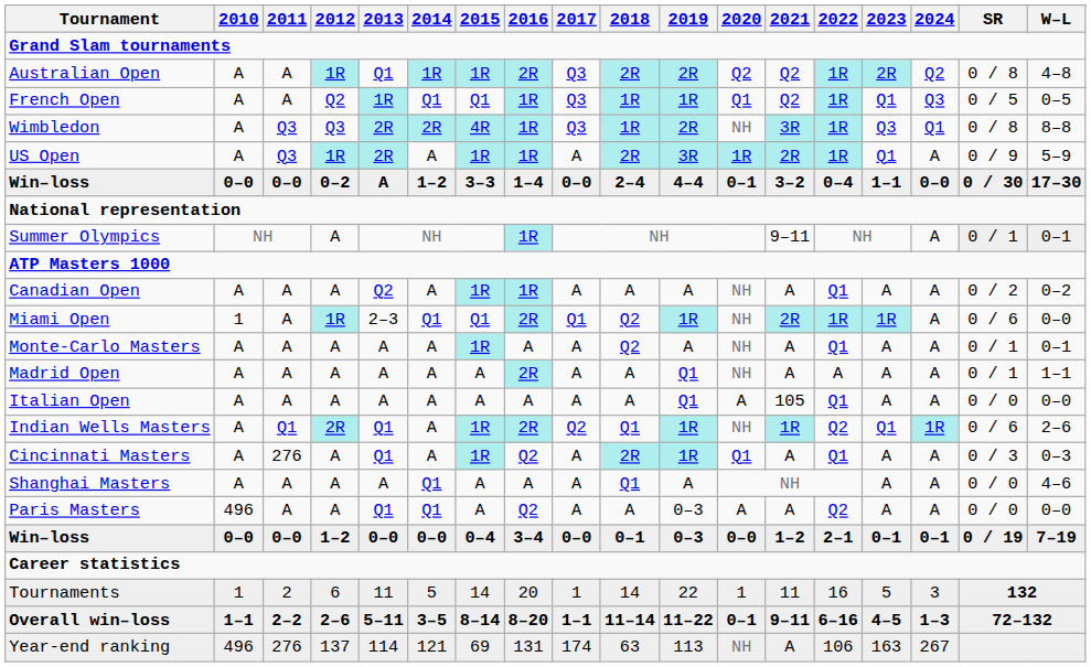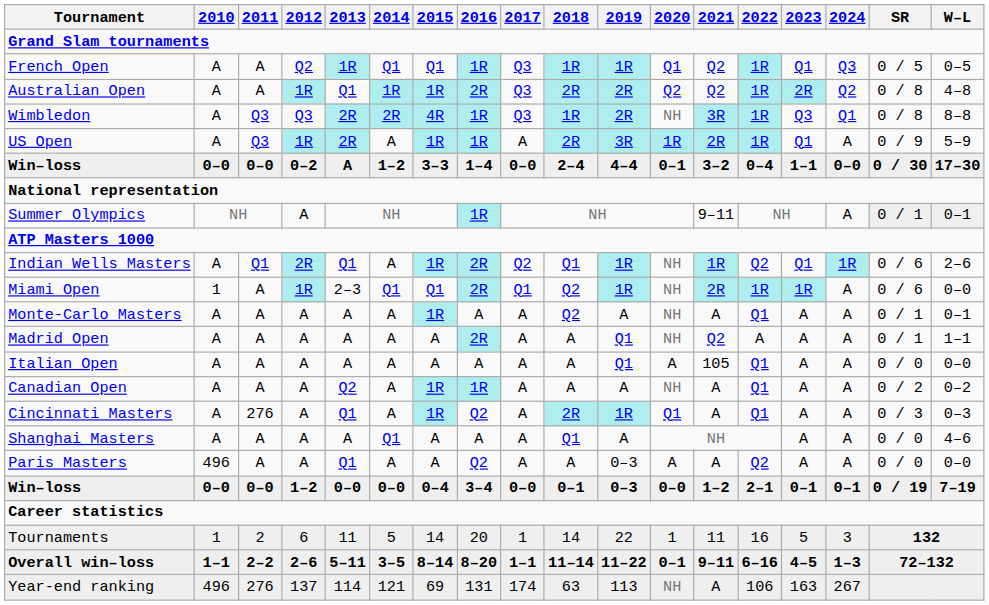rows swapped: Australian Open <-> French Open
rows swapped: Indian Wells Masters <-> Canadian Open
Madrid Open | 2021: A -> Q2
Paris Masters | 2014: Q1 -> A
